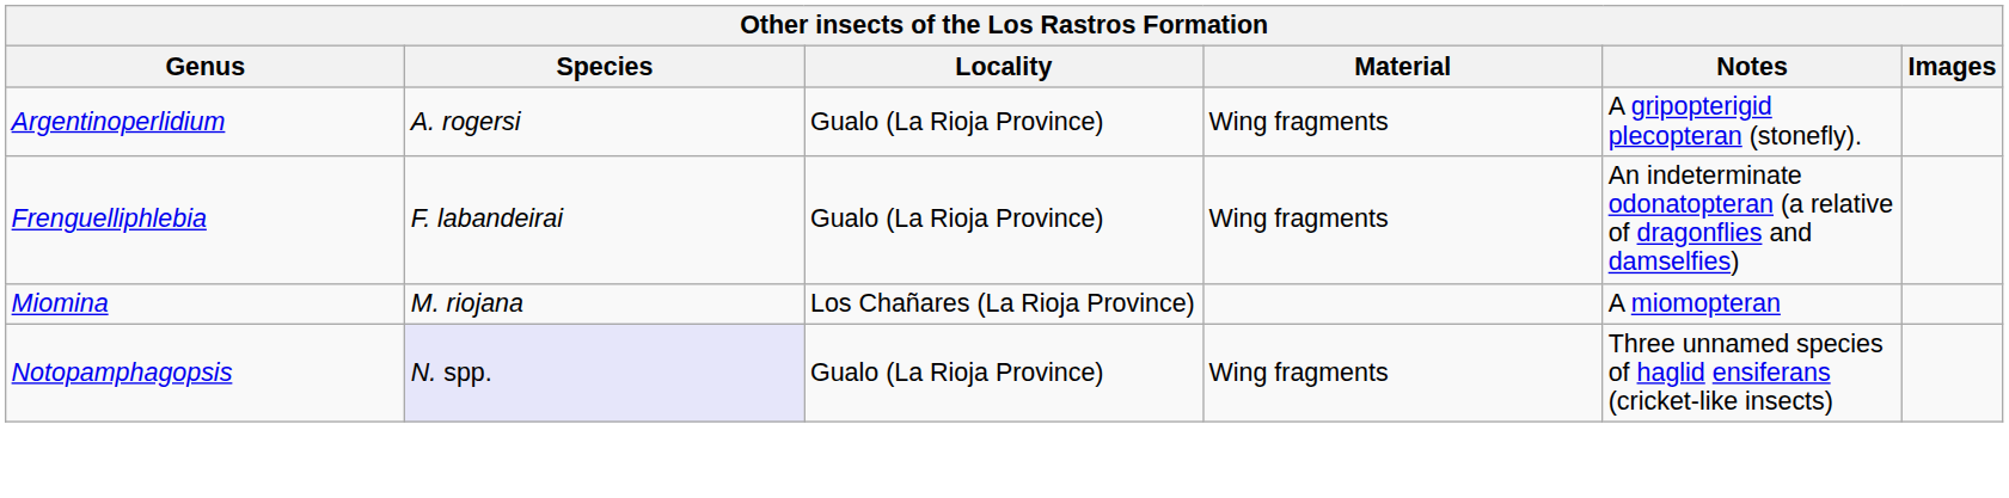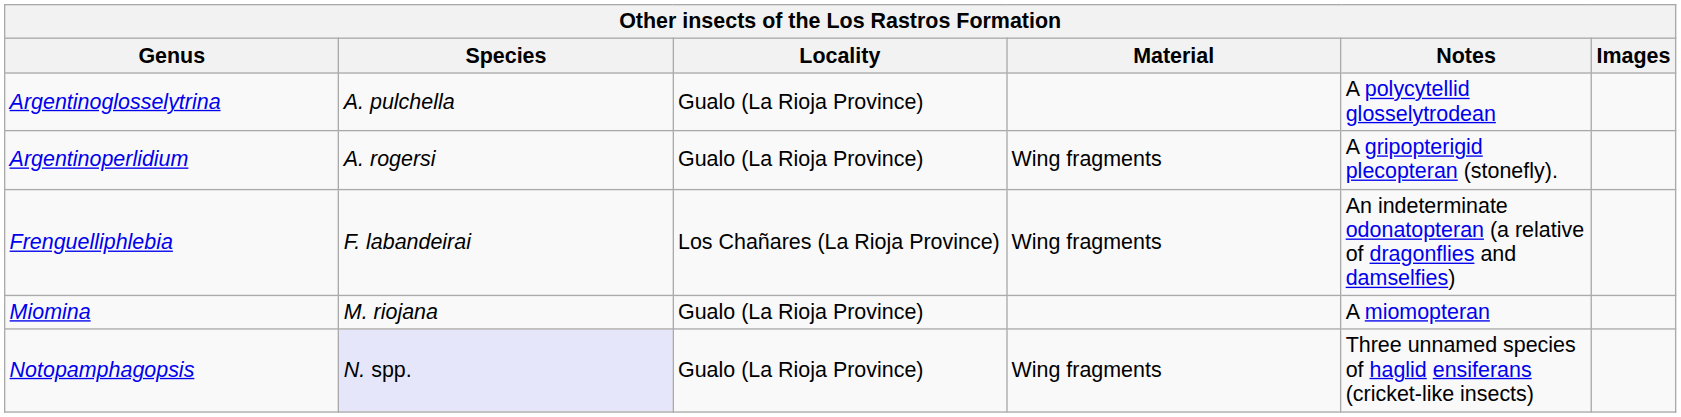+ row: Argentinoglosselytrina | A. pulchella | Gualo (La Rioja Province) | A polycytellid glosselytrodean
Frenguelliphlebia | Locality: Gualo (La Rioja Province) -> Los Chañares (La Rioja Province)
Miomina | Locality: Los Chañares (La Rioja Province) -> Gualo (La Rioja Province)
